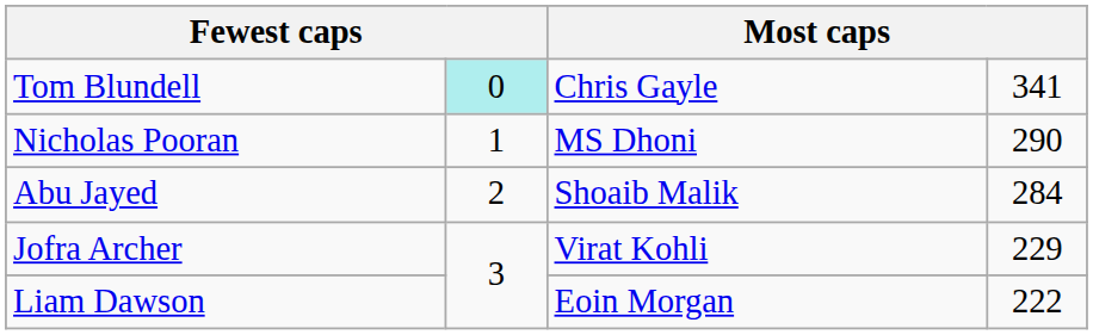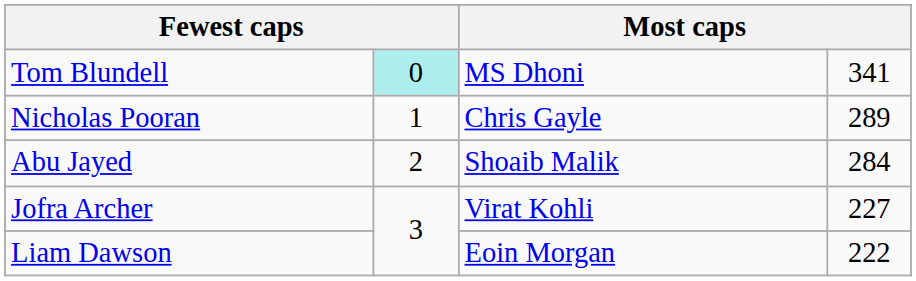Tom Blundell | column 3: Chris Gayle -> MS Dhoni
Nicholas Pooran | column 3: MS Dhoni -> Chris Gayle
Nicholas Pooran | column 4: 290 -> 289
Jofra Archer | column 4: 229 -> 227
